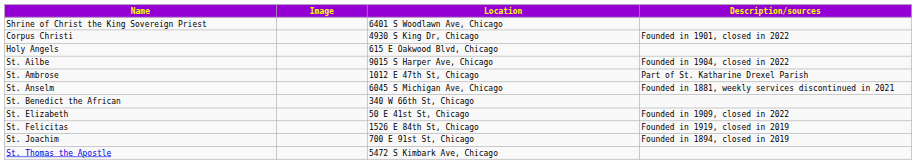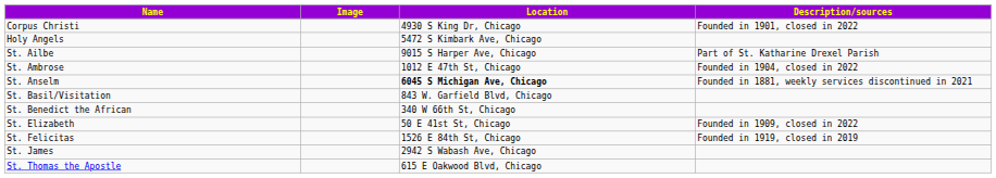- row: Shrine of Christ the King Sovereign Priest | 6401 S Woodlawn Ave, Chicago
Holy Angels | Location: 615 E Oakwood Blvd, Chicago -> 5472 S Kimbark Ave, Chicago
St. Ailbe | Description/sources: Founded in 1904, closed in 2022 -> Part of St. Katharine Drexel Parish
St. Ambrose | Description/sources: Part of St. Katharine Drexel Parish -> Founded in 1904, closed in 2022
St. Anselm | Location: normal -> bold
+ row: St. Basil/Visitation | 843 W. Garfield Blvd, Chicago
+ row: St. James | 2942 S Wabash Ave, Chicago
- row: St. Joachim | 700 E 91st St, Chicago | Founded in 1894, closed in 2019
St. Thomas the Apostle | Location: 5472 S Kimbark Ave, Chicago -> 615 E Oakwood Blvd, Chicago
